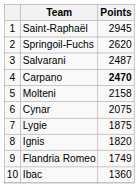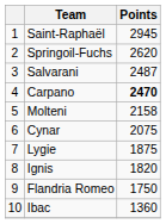Flandria Romeo | Points: 1749 -> 1750
